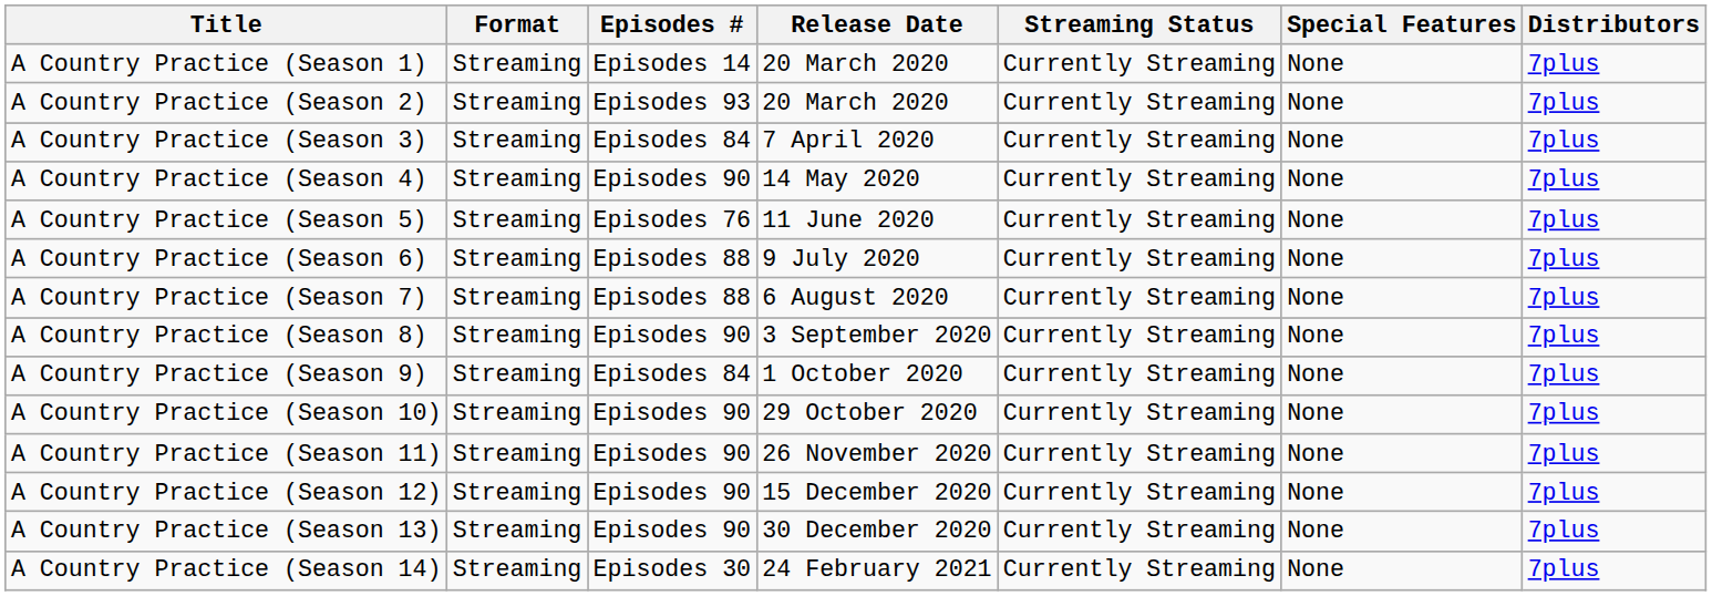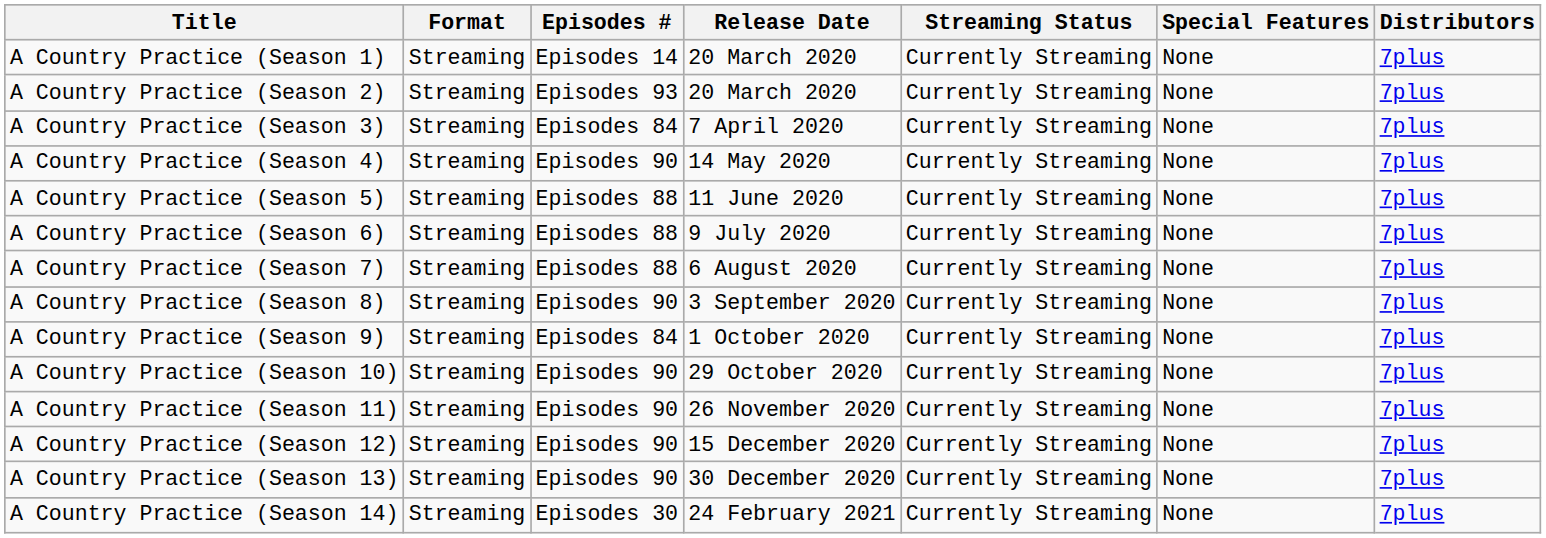A Country Practice (Season 5) | Episodes #: Episodes 76 -> Episodes 88
